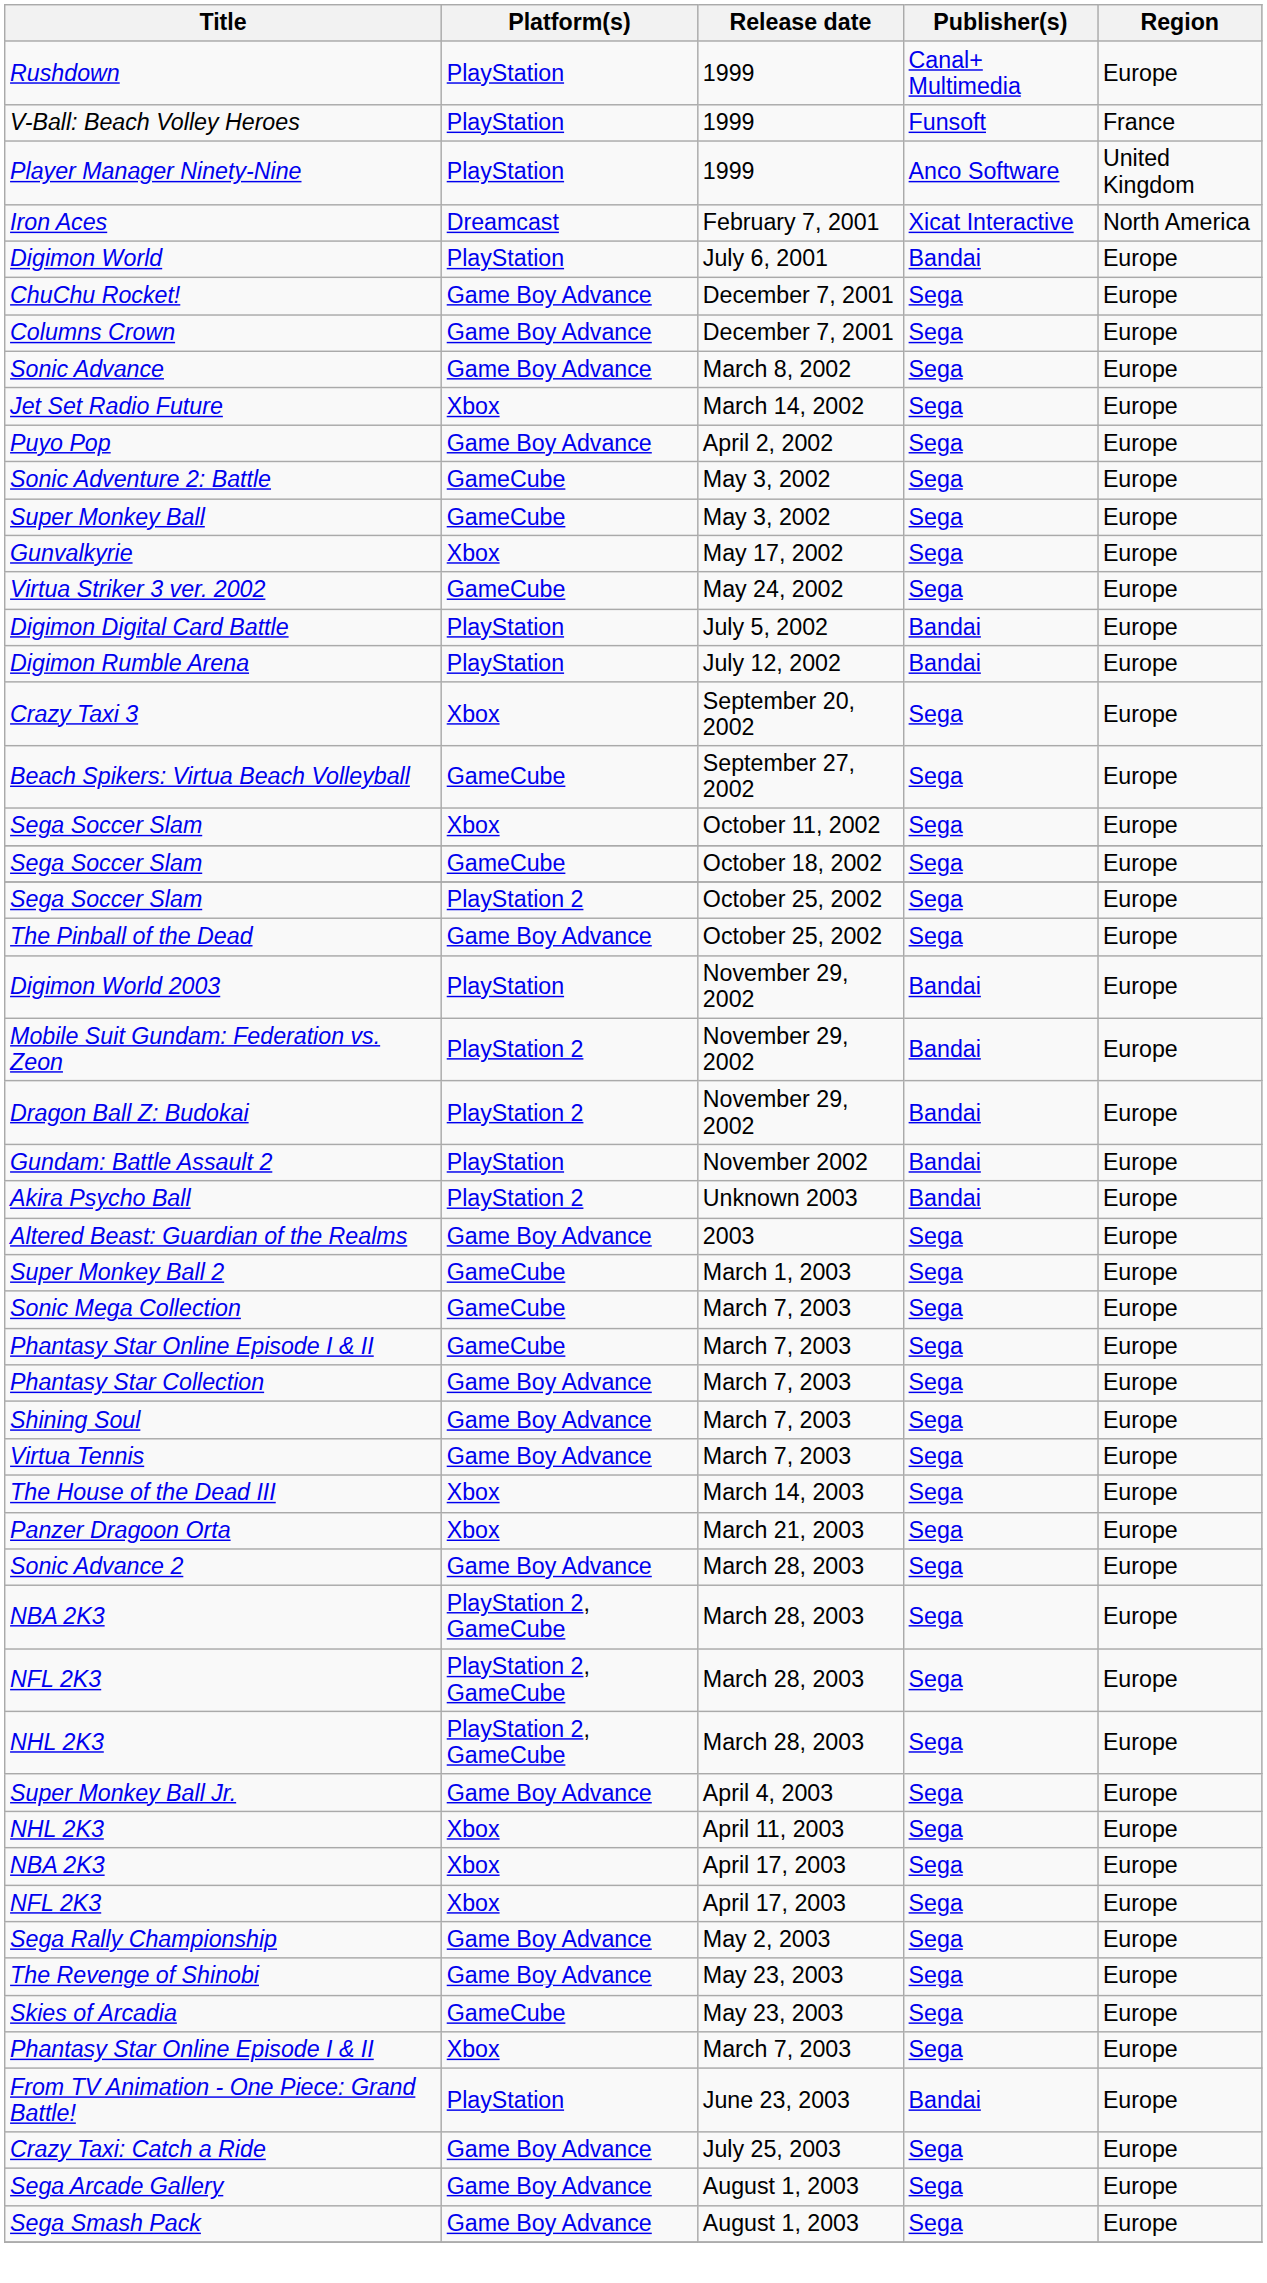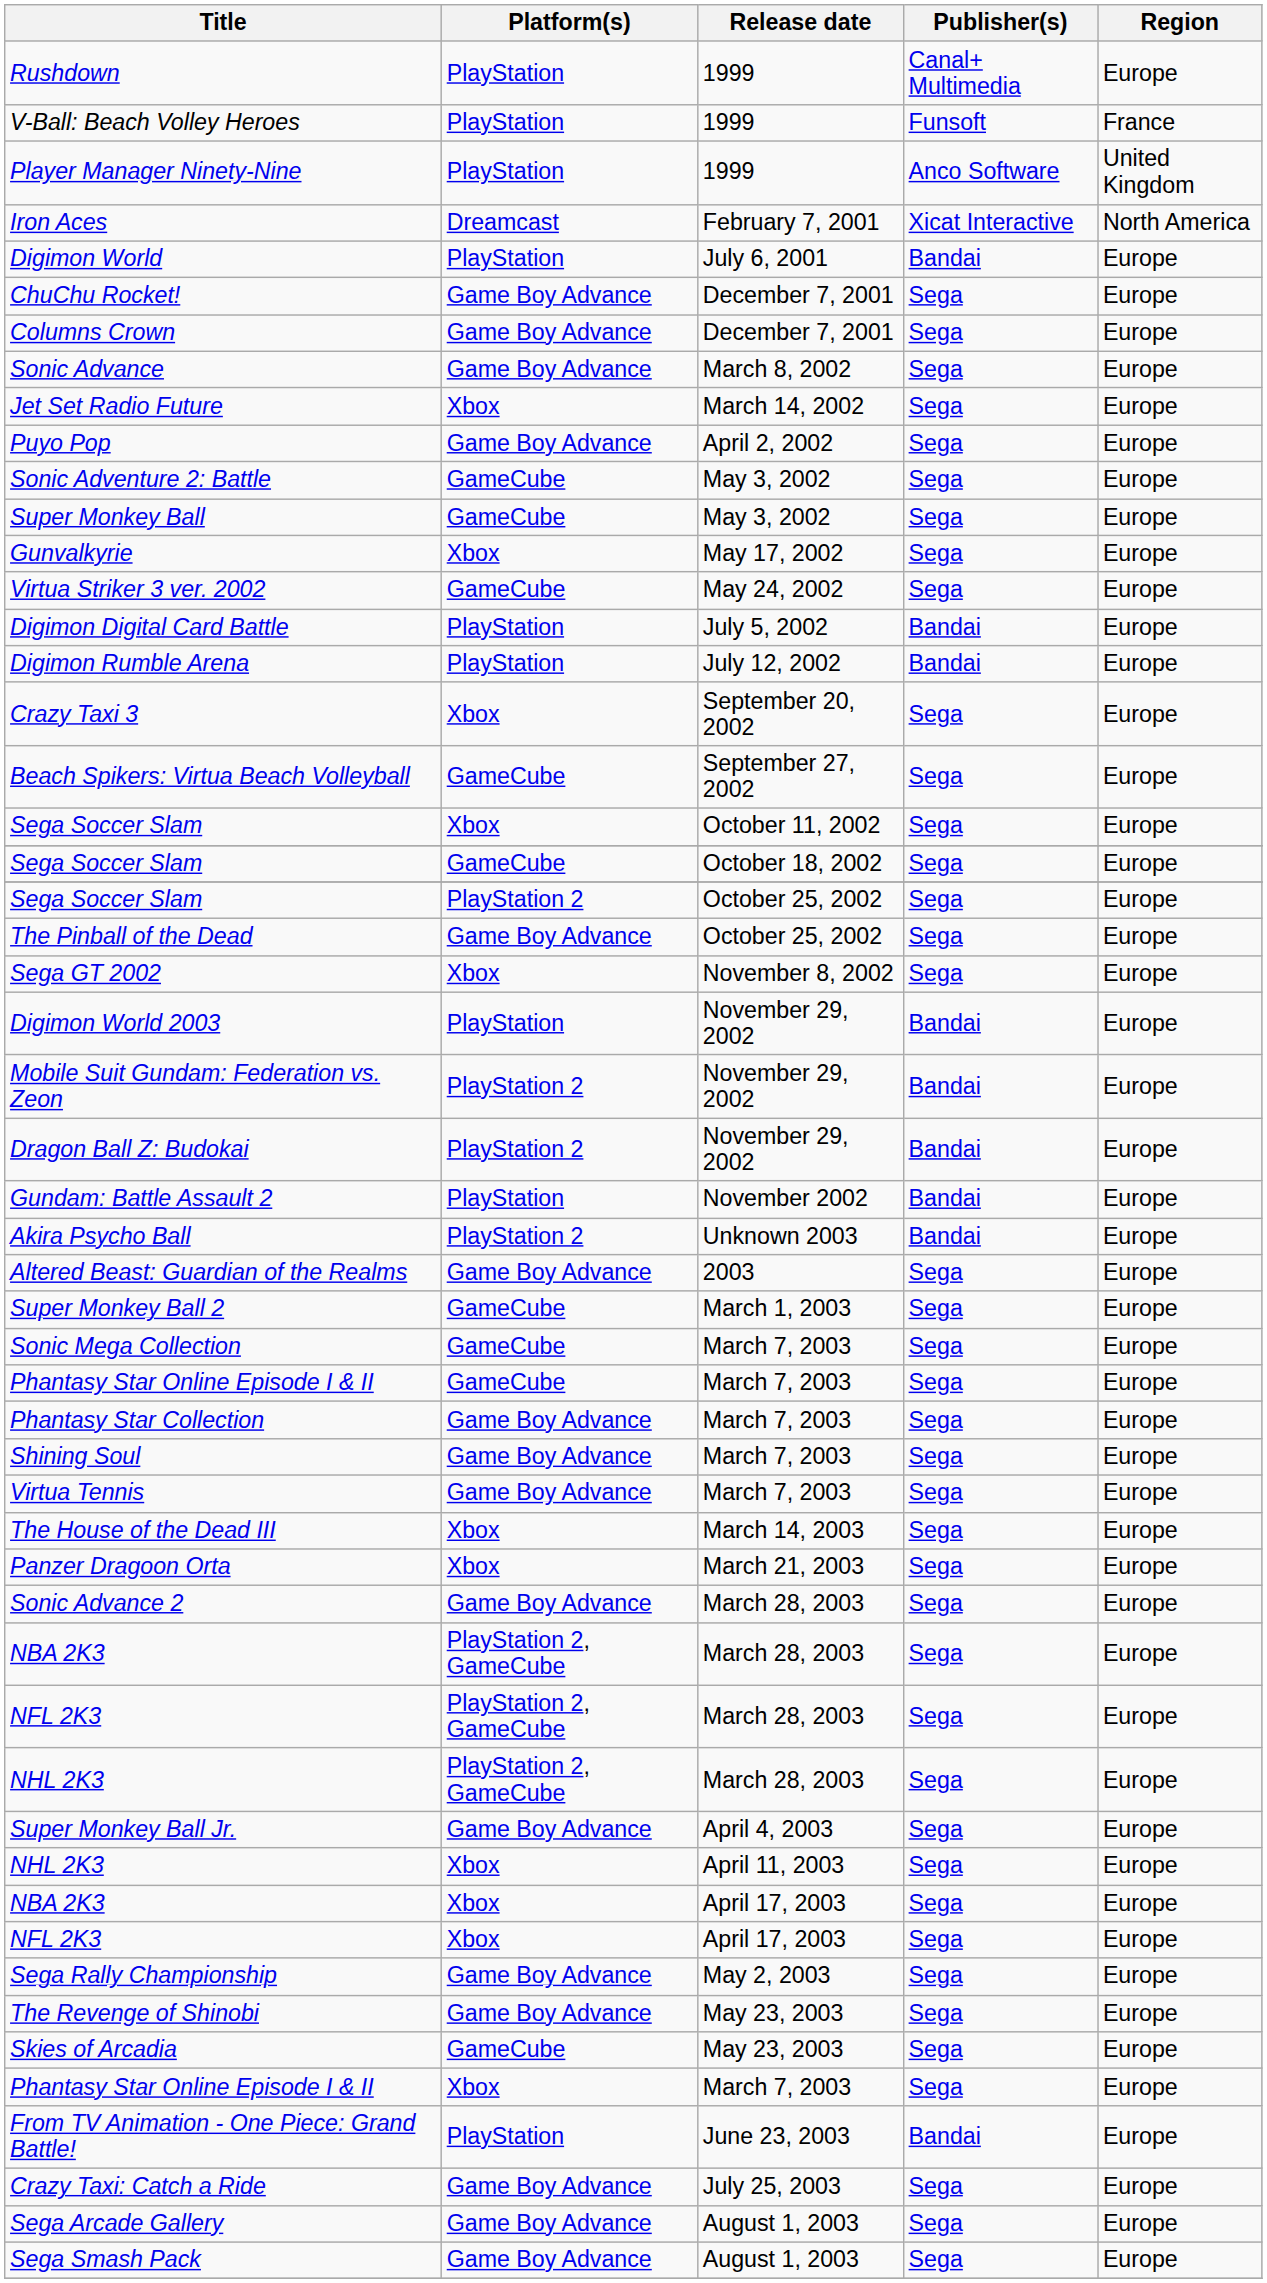+ row: Sega GT 2002 | Xbox | November 8, 2002 | Sega | Europe
